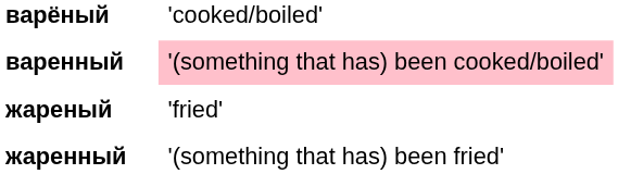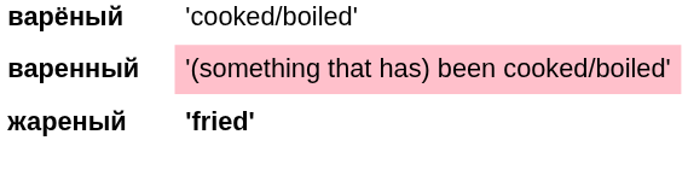жареный | column 3: normal -> bold
- row: жаренный | '(something that has) been fried'
